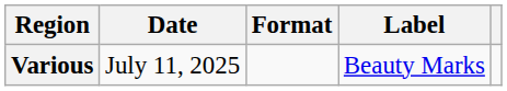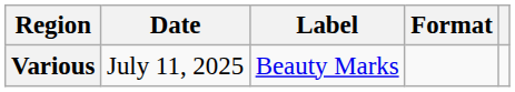columns swapped: Format <-> Label
